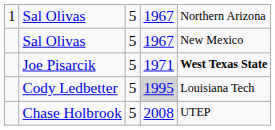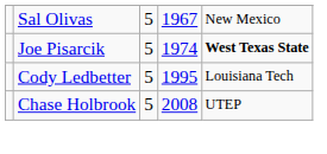- row: 1 | Sal Olivas | 5 | 1967 | Northern Arizona
Joe Pisarcik | column 4: 1971 -> 1974
Cody Ledbetter | column 4: lightgrey background -> no background
